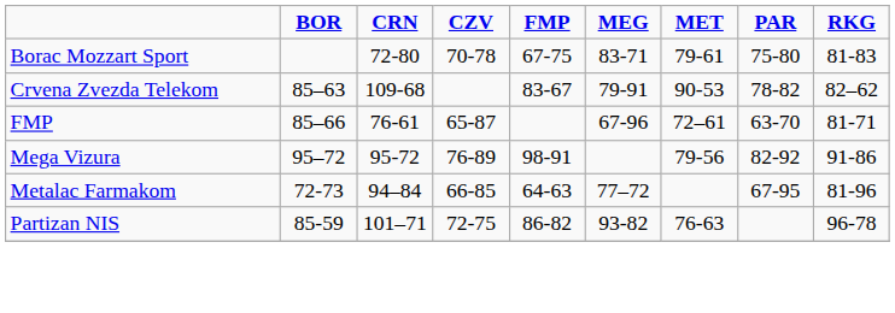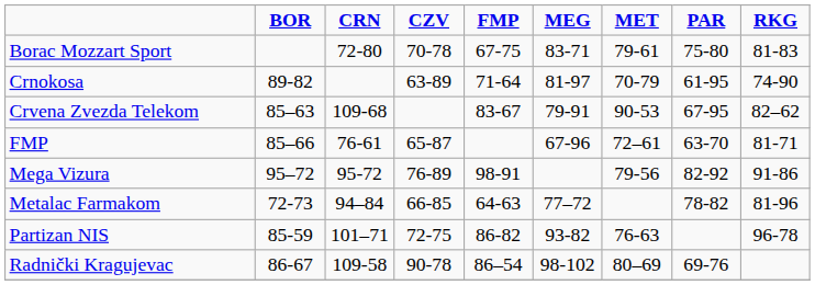+ row: Crnokosa | 89-82 | 63-89 | 71-64 | 81-97 | 70-79 | 61-95 | 74-90
Crvena Zvezda Telekom | PAR: 78-82 -> 67-95
Metalac Farmakom | PAR: 67-95 -> 78-82
+ row: Radnički Kragujevac | 86-67 | 109-58 | 90-78 | 86–54 | 98-102 | 80–69 | 69-76
